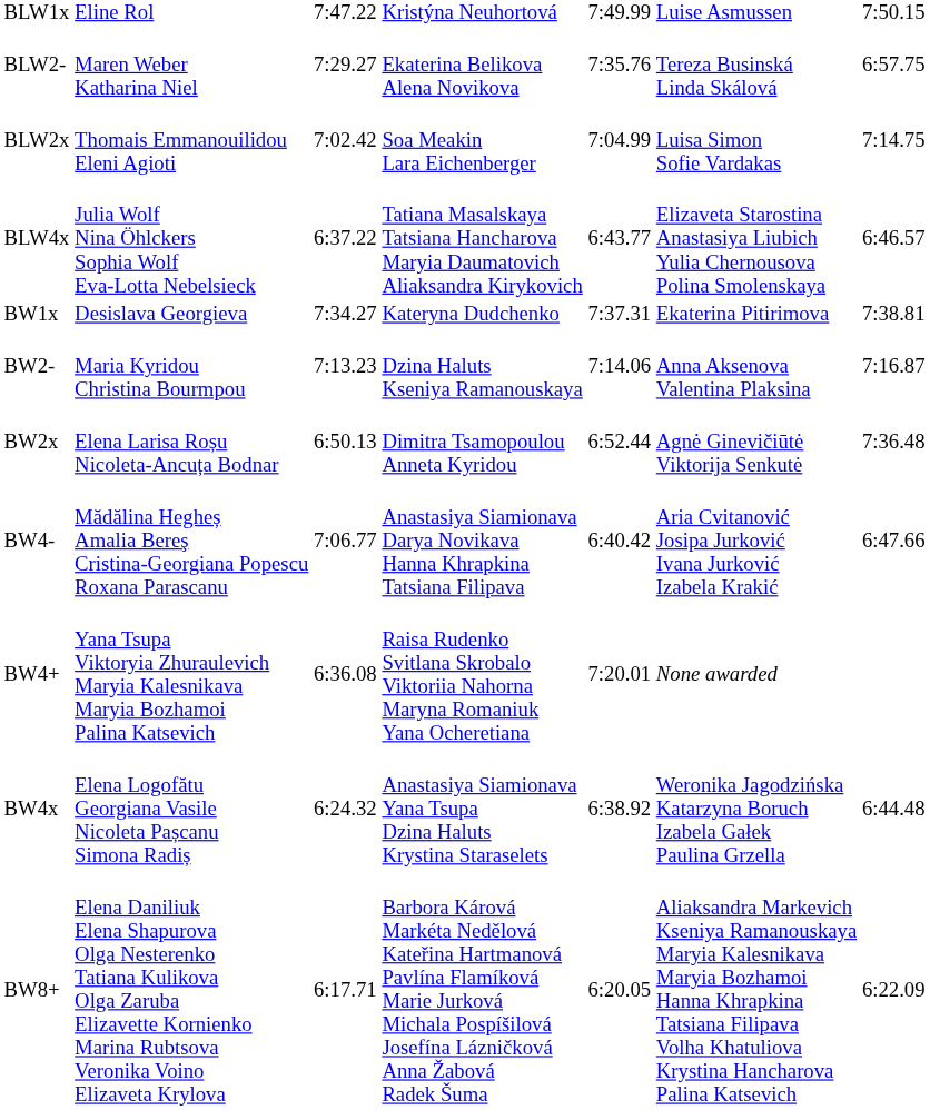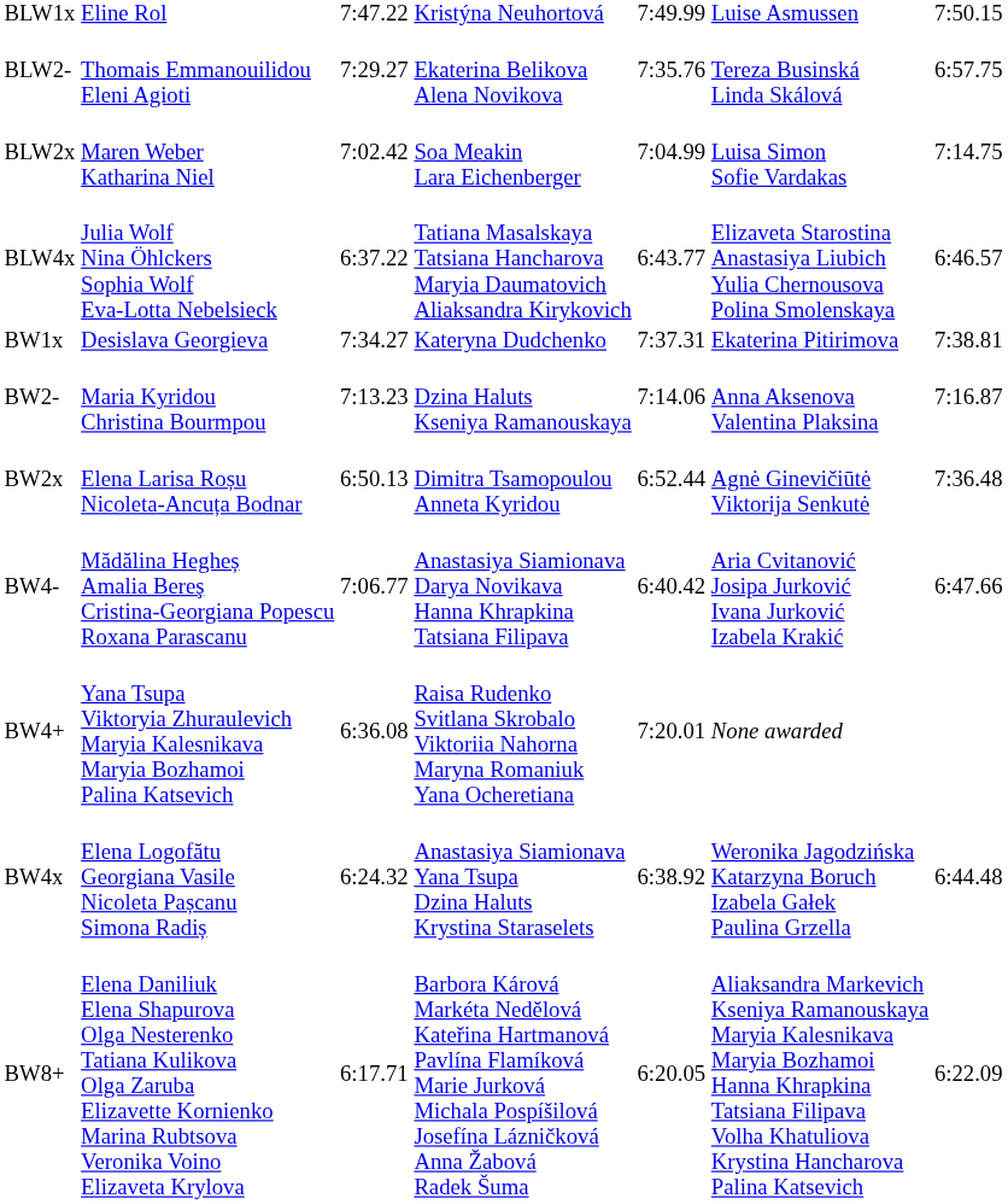BLW2- | column 2: Maren Weber Katharina Niel -> Thomais Emmanouilidou Eleni Agioti
BLW2x | column 2: Thomais Emmanouilidou Eleni Agioti -> Maren Weber Katharina Niel
